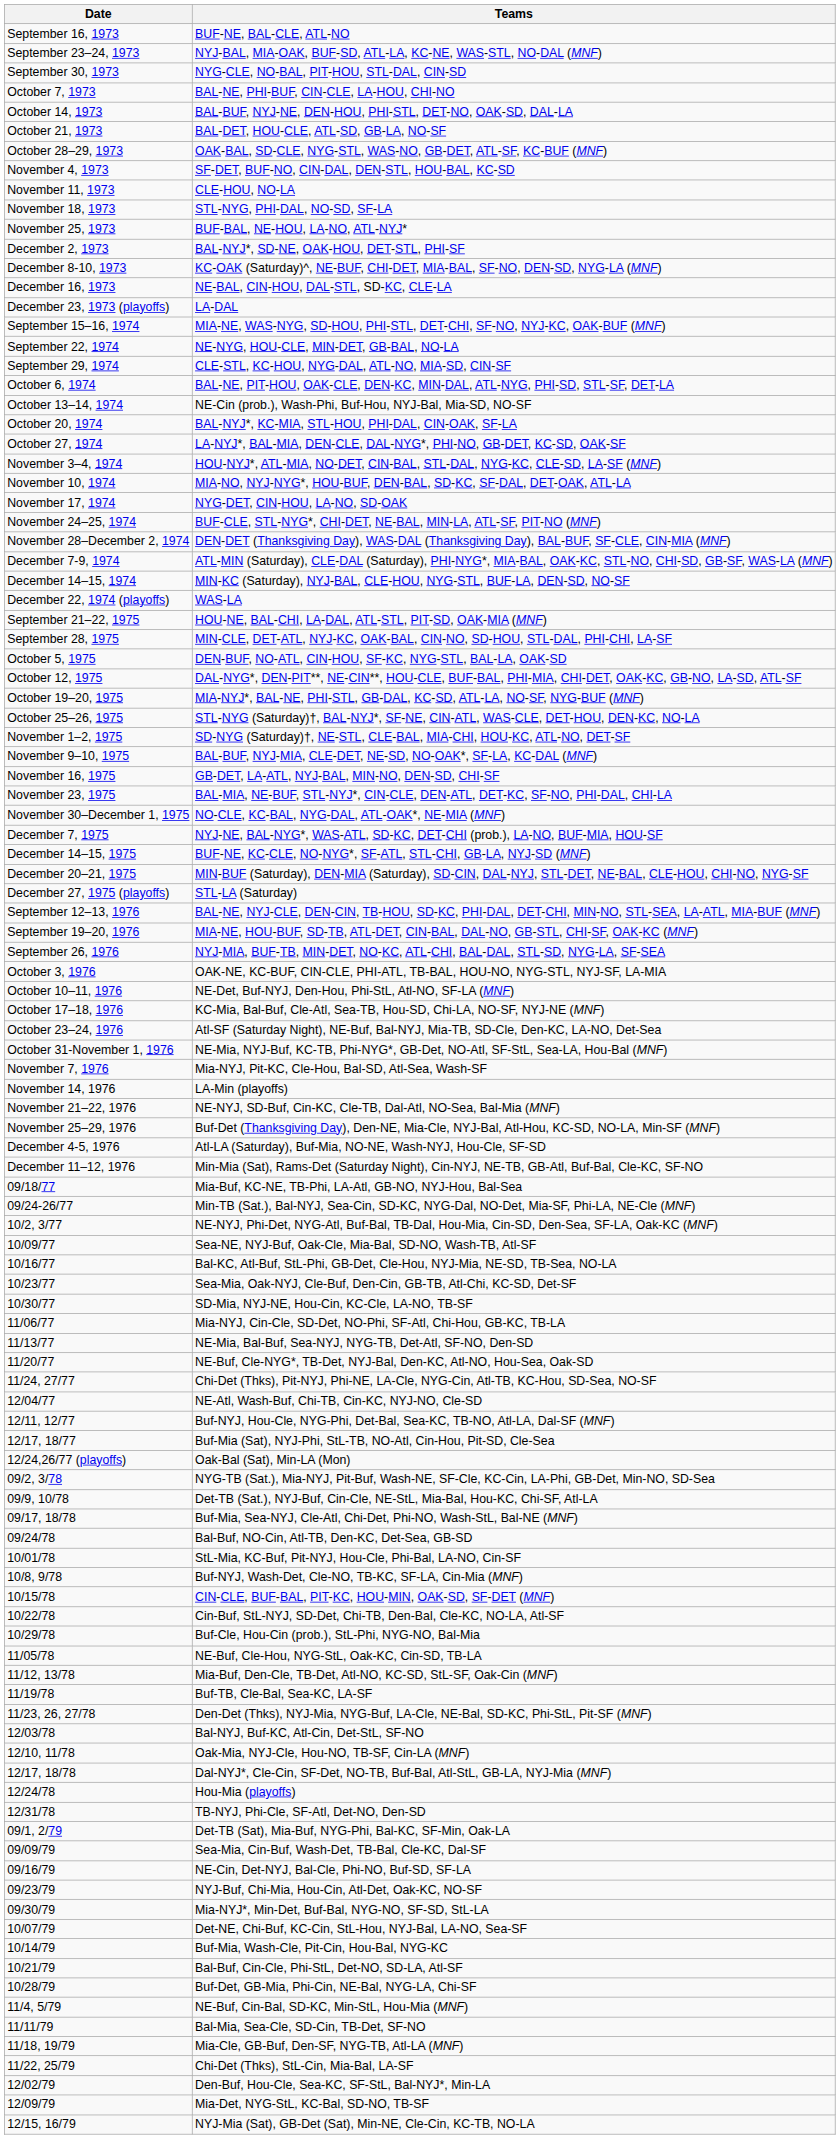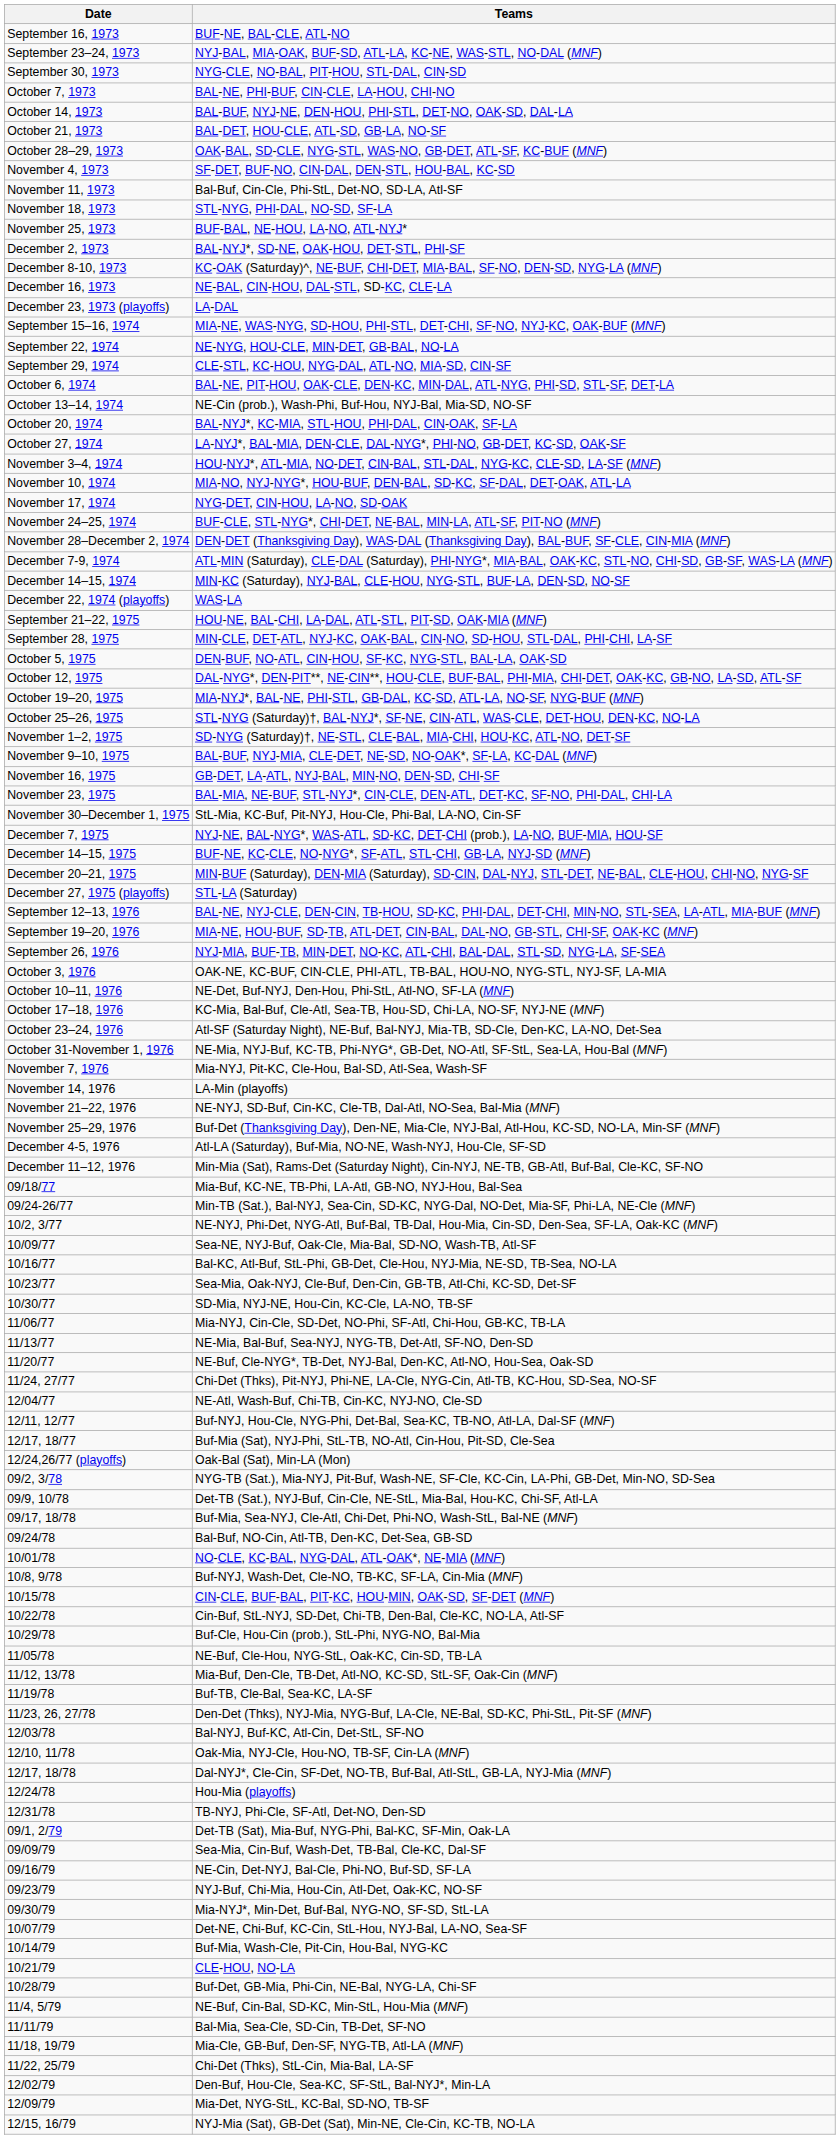November 11, 1973 | Teams: CLE-HOU, NO-LA -> Bal-Buf, Cin-Cle, Phi-StL, Det-NO, SD-LA, Atl-SF
November 30–December 1, 1975 | Teams: NO-CLE, KC-BAL, NYG-DAL, ATL-OAK*, NE-MIA (MNF) -> StL-Mia, KC-Buf, Pit-NYJ, Hou-Cle, Phi-Bal, LA-NO, Cin-SF
10/01/78 | Teams: StL-Mia, KC-Buf, Pit-NYJ, Hou-Cle, Phi-Bal, LA-NO, Cin-SF -> NO-CLE, KC-BAL, NYG-DAL, ATL-OAK*, NE-MIA (MNF)
10/21/79 | Teams: Bal-Buf, Cin-Cle, Phi-StL, Det-NO, SD-LA, Atl-SF -> CLE-HOU, NO-LA
